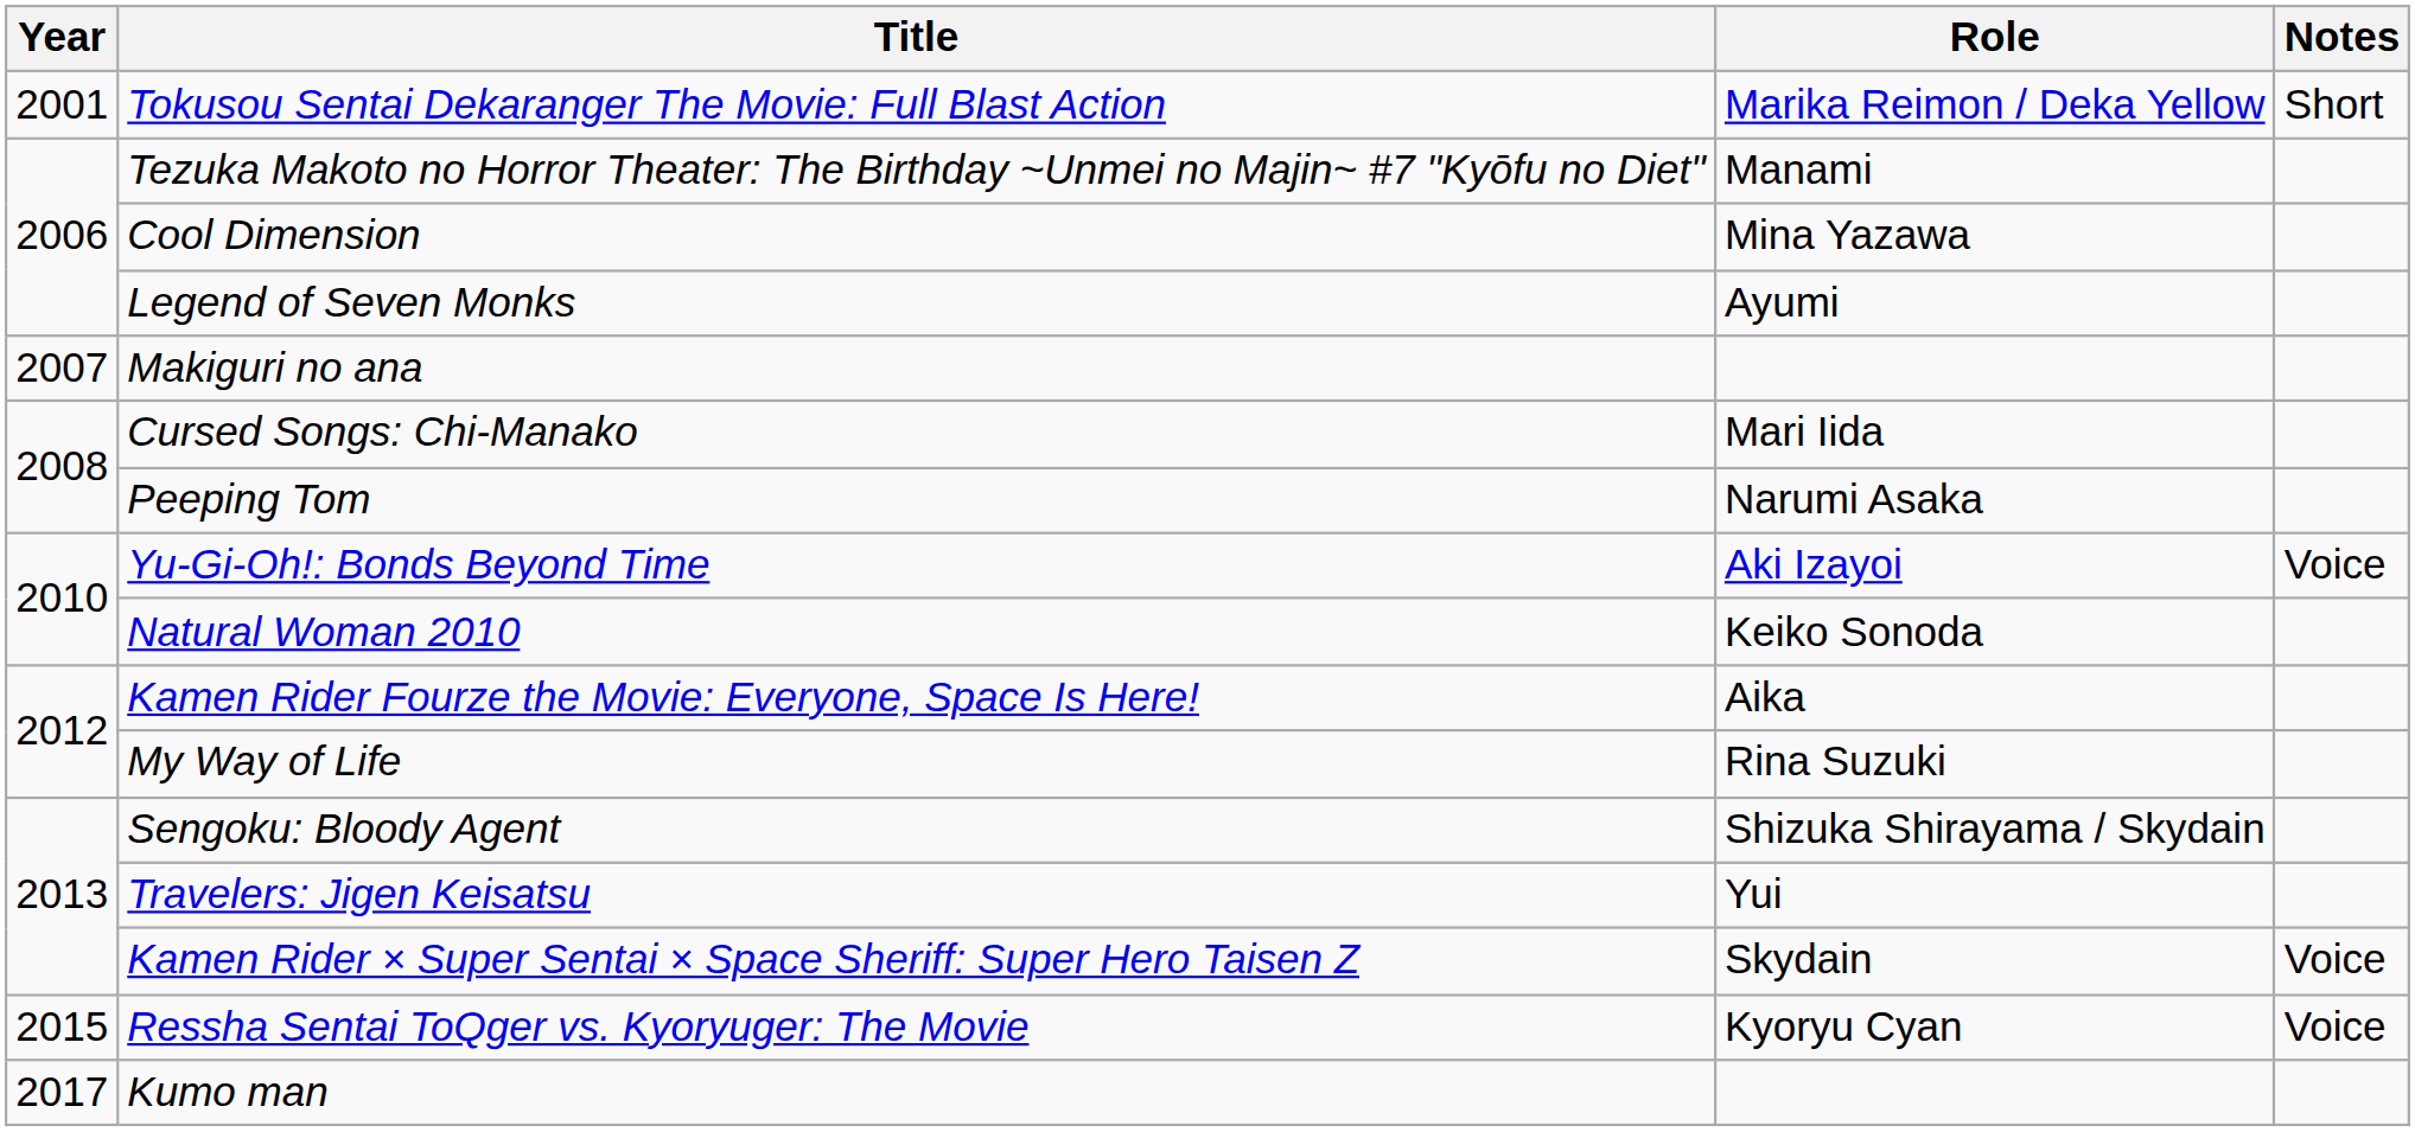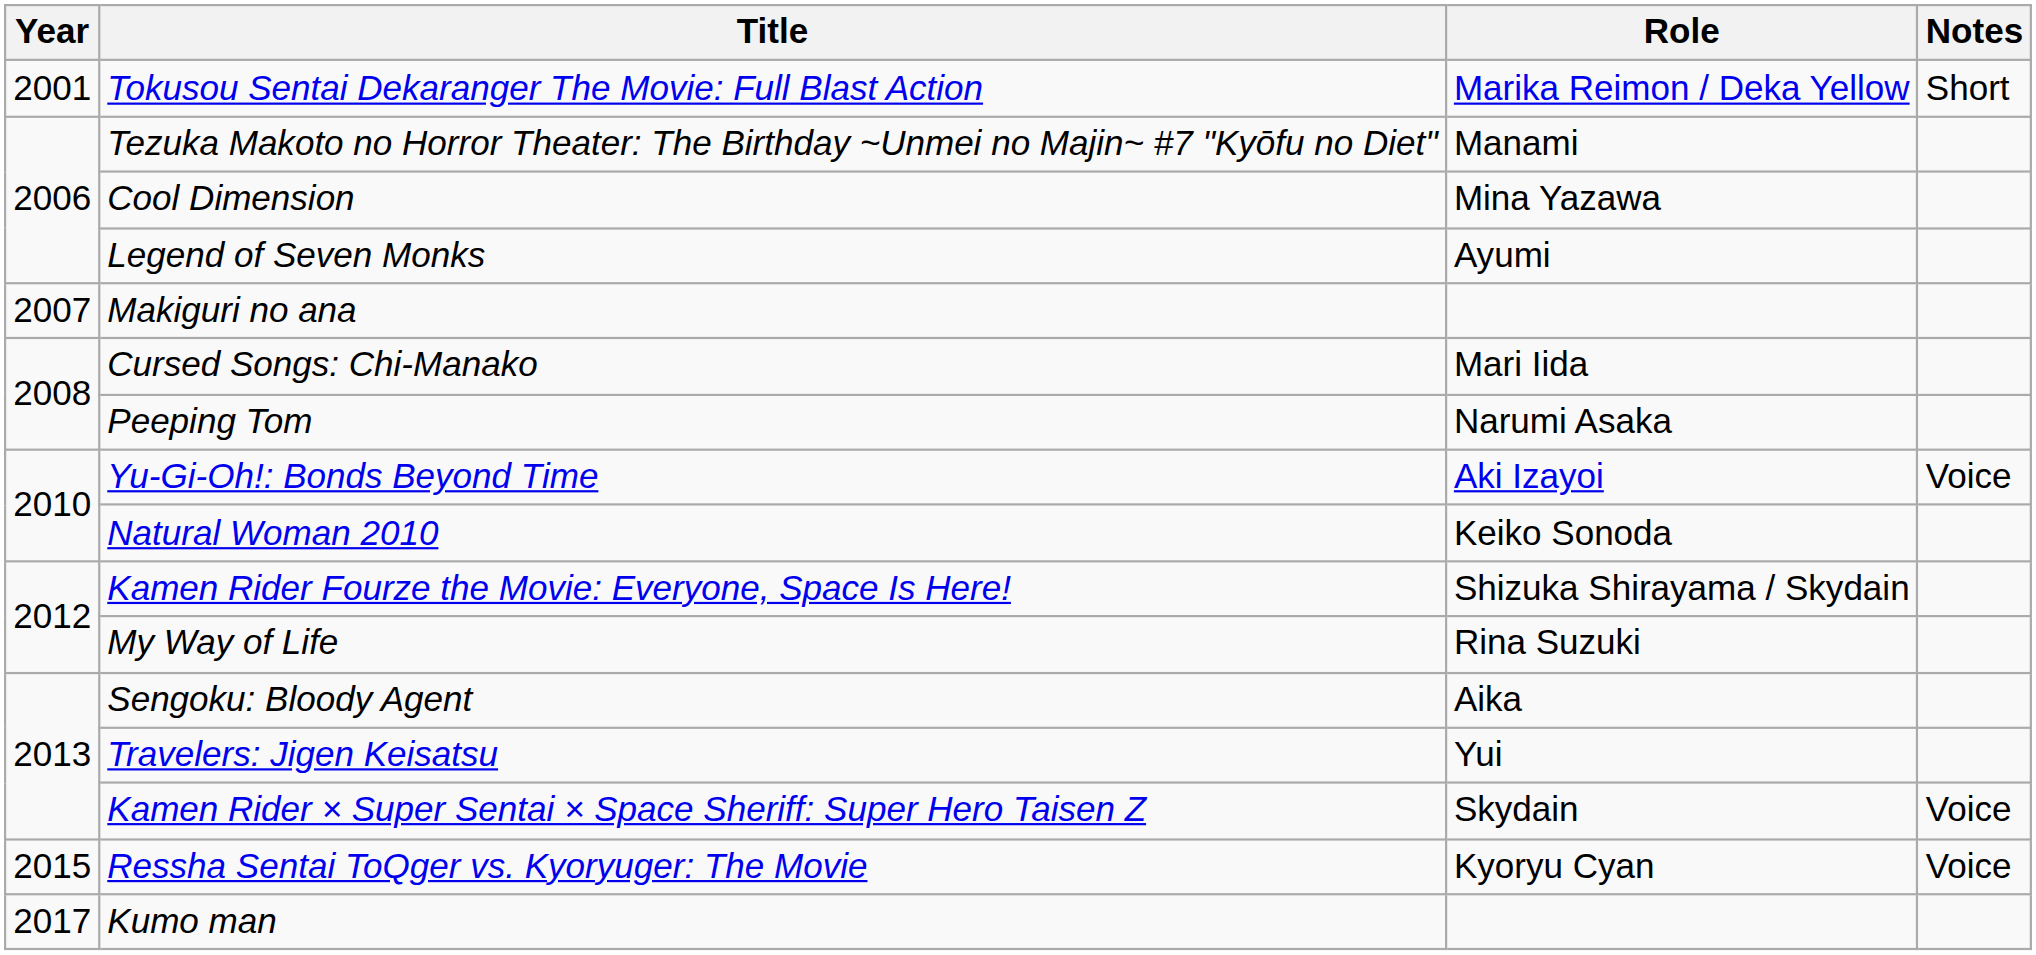Kamen Rider Fourze the Movie: Everyone, Space Is Here! | Role: Aika -> Shizuka Shirayama / Skydain
Sengoku: Bloody Agent | Role: Shizuka Shirayama / Skydain -> Aika
